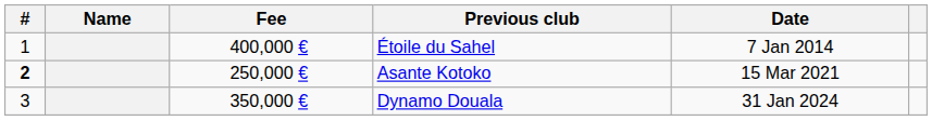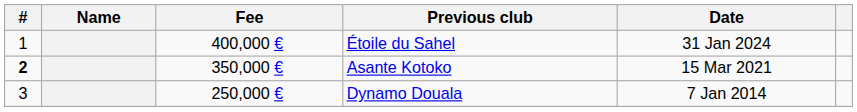Étoile du Sahel | Date: 7 Jan 2014 -> 31 Jan 2024
Asante Kotoko | Fee: 250,000 € -> 350,000 €
Dynamo Douala | Fee: 350,000 € -> 250,000 €
Dynamo Douala | Date: 31 Jan 2024 -> 7 Jan 2014
